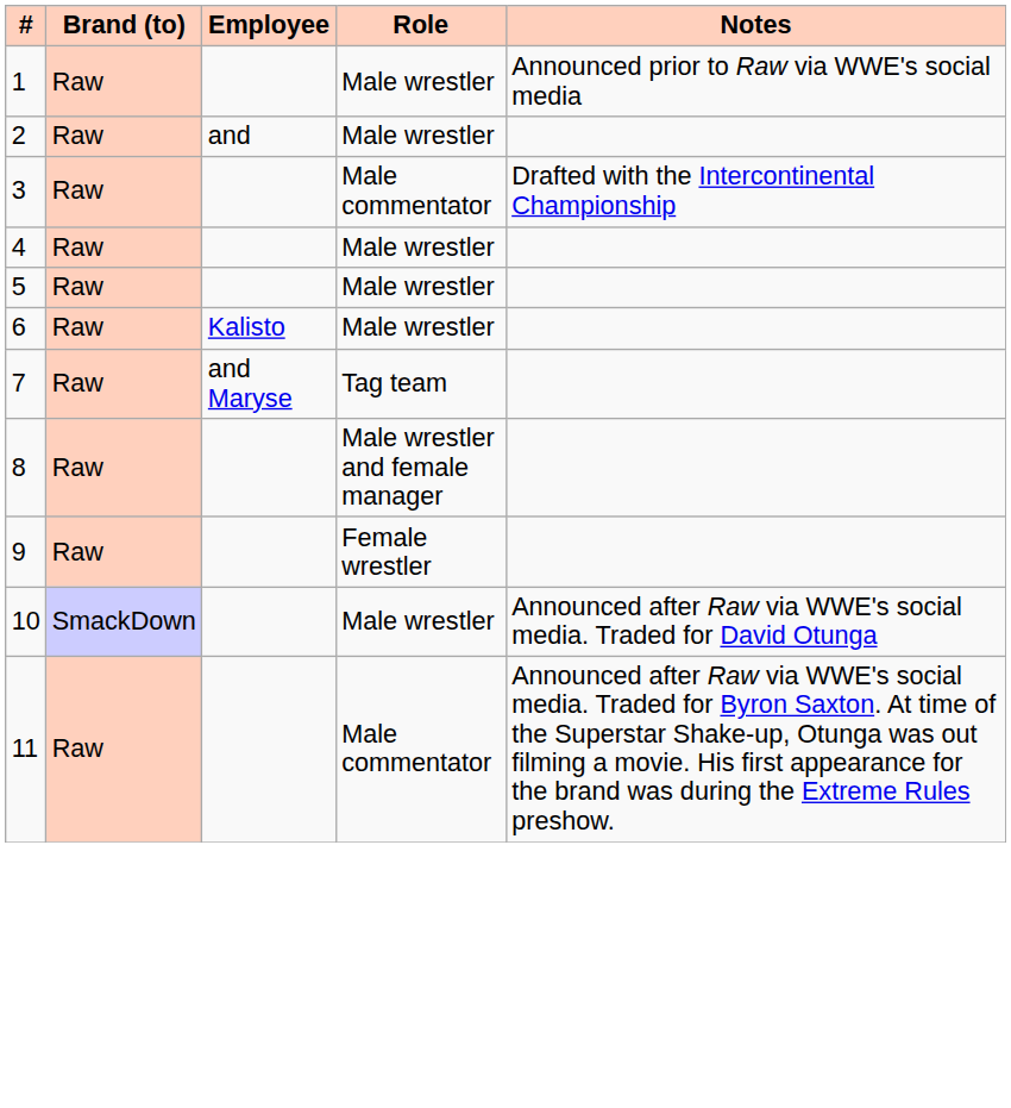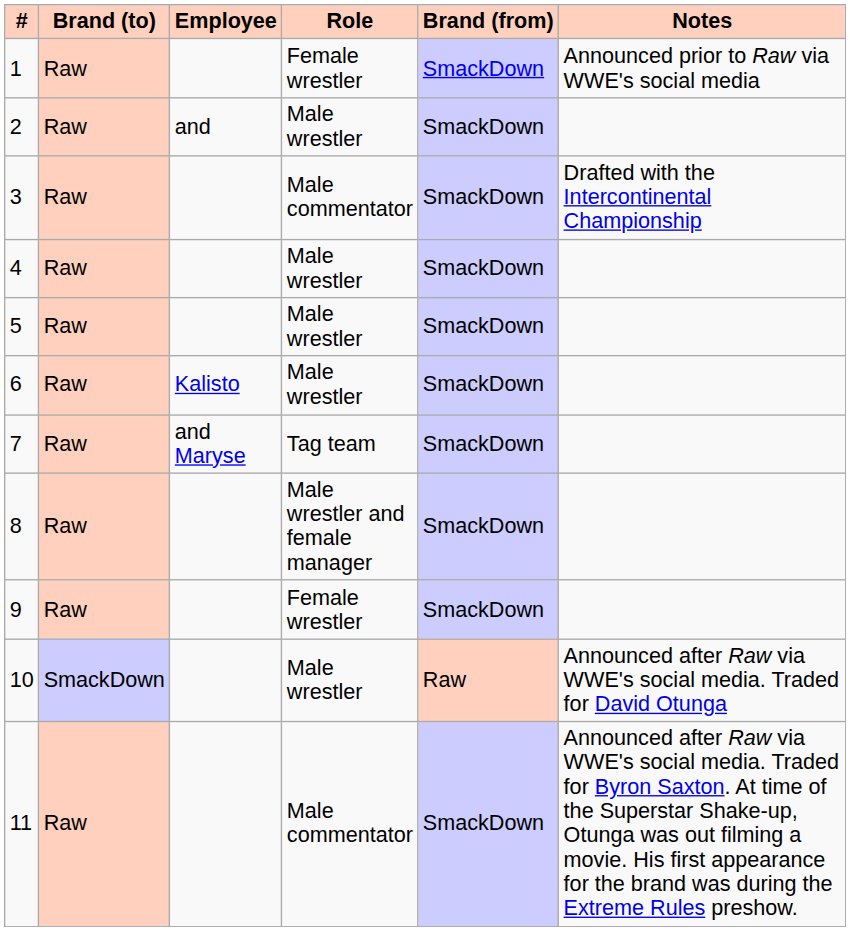+ column: Brand (from) | SmackDown | SmackDown | SmackDown | SmackDown | SmackDown | SmackDown | SmackDown | SmackDown | SmackDown | Raw | SmackDown
1 | Role: Male wrestler -> Female wrestler
